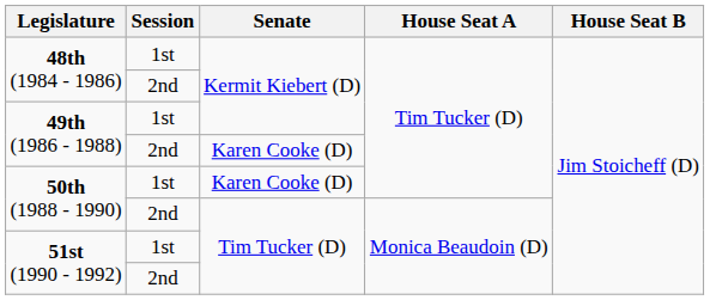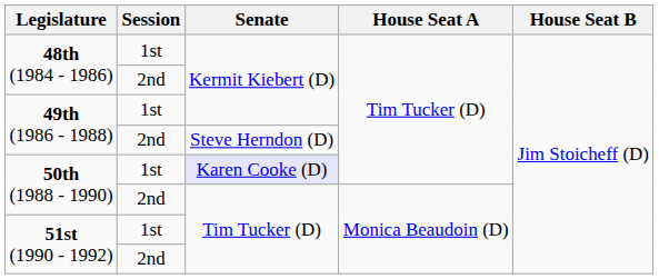49th (1986 - 1988) / 2nd | Senate: Karen Cooke (D) -> Steve Herndon (D)
50th (1988 - 1990) / 1st | Senate: no background -> lavender background
